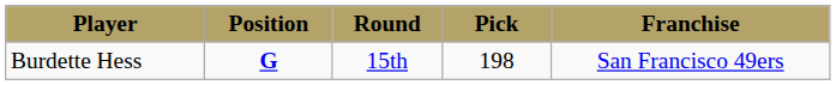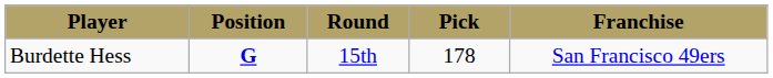Burdette Hess | Pick: 198 -> 178
